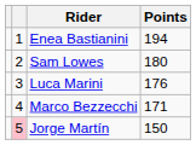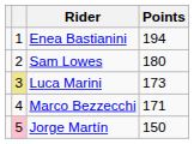Luca Marini | column 2: no background -> khaki background
Luca Marini | Points: 176 -> 173
